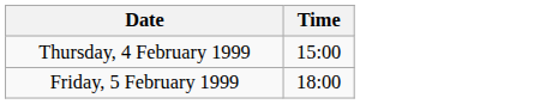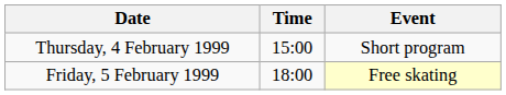+ column: Event | Short program | Free skating
